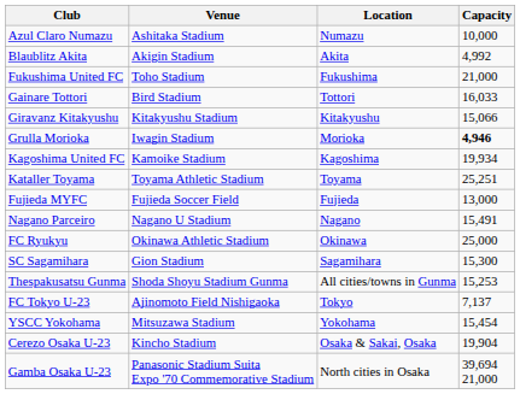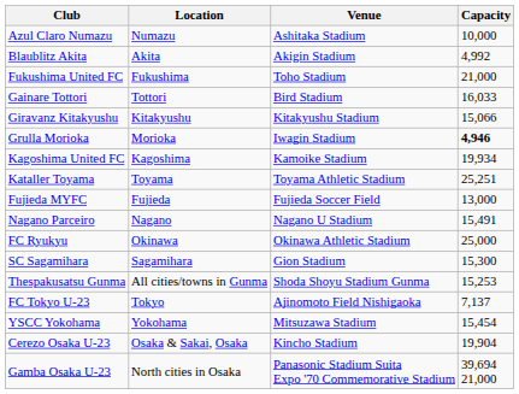columns swapped: Location <-> Venue
